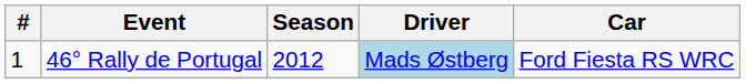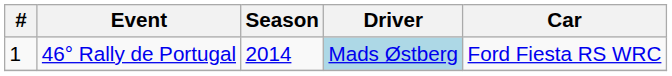46° Rally de Portugal | Season: 2012 -> 2014
